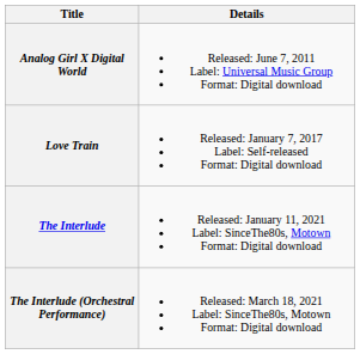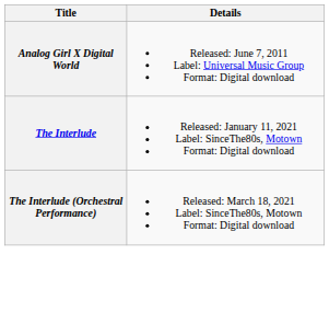- row: Love Train | Released: January 7, 2017 Label: Self-released Format: Digital download
